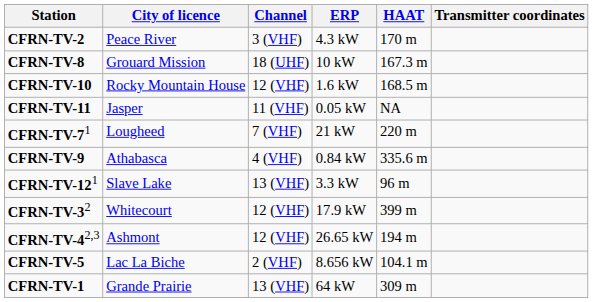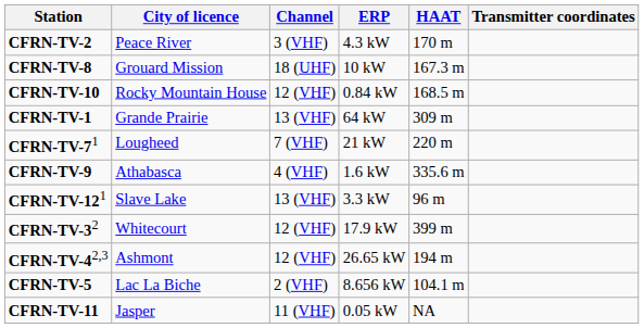CFRN-TV-10 | ERP: 1.6 kW -> 0.84 kW
rows swapped: CFRN-TV-11 <-> CFRN-TV-1
CFRN-TV-9 | ERP: 0.84 kW -> 1.6 kW
